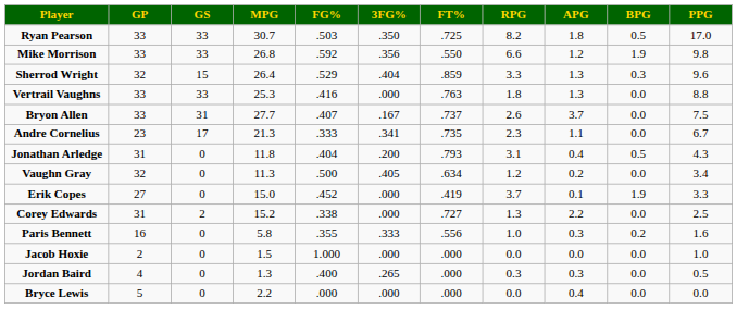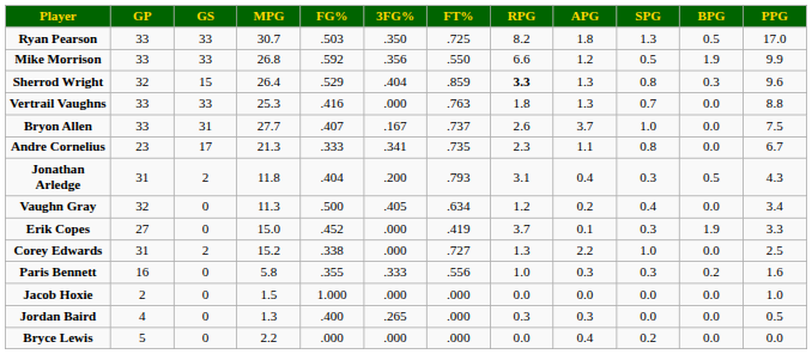+ column: SPG | 1.3 | 0.5 | 0.8 | 0.7 | 1.0 | 0.8 | 0.3 | 0.4 | 0.3 | 1.0 | 0.3 | 0.0 | 0.0 | 0.2
Mike Morrison | PPG: 9.8 -> 9.9
Sherrod Wright | RPG: normal -> bold
Jonathan Arledge | GS: 0 -> 2
